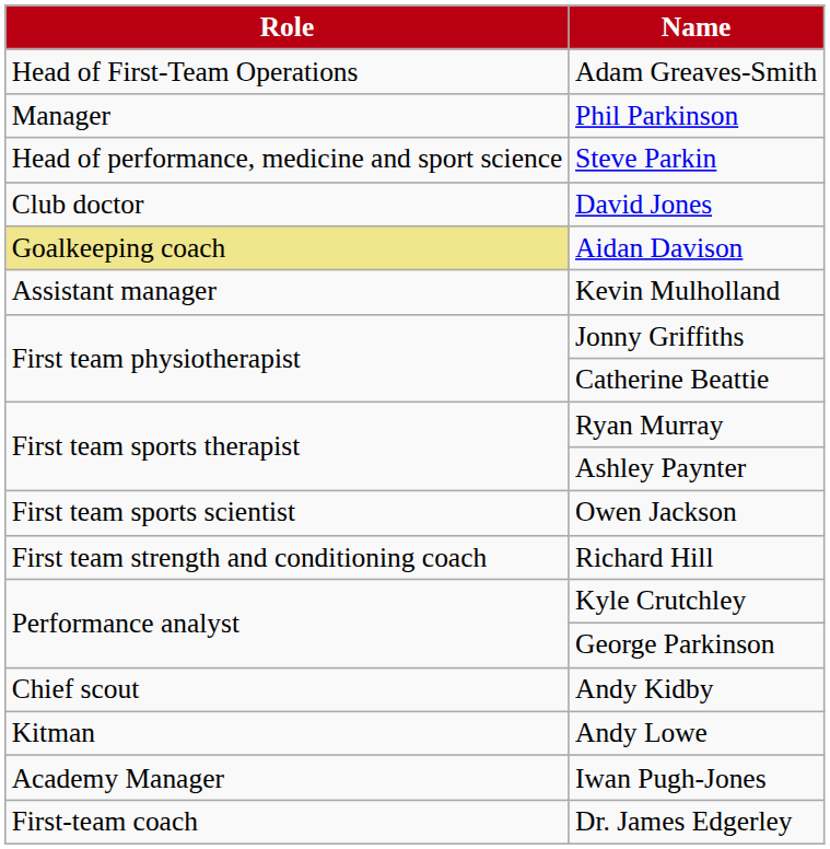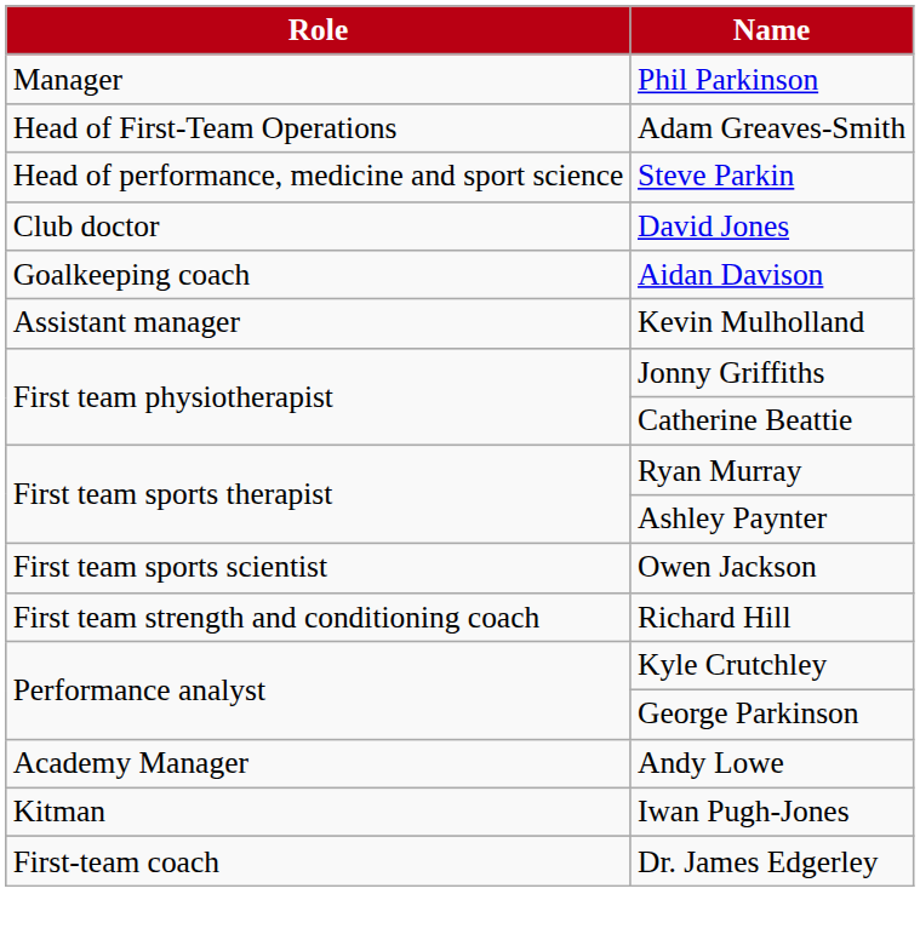rows swapped: Adam Greaves-Smith <-> Phil Parkinson
Aidan Davison | Role: khaki background -> no background
- row: Chief scout | Andy Kidby
Andy Lowe | Role: Kitman -> Academy Manager
Iwan Pugh-Jones | Role: Academy Manager -> Kitman
